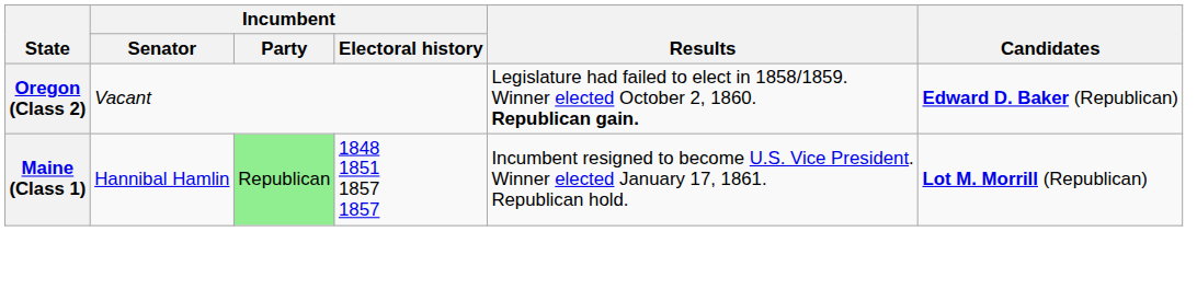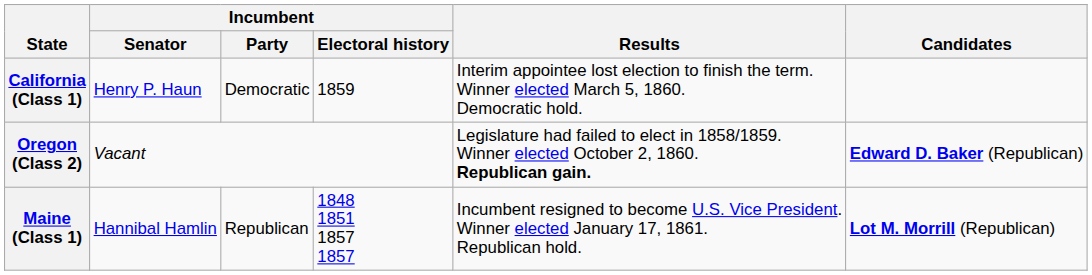+ row: California (Class 1) | Henry P. Haun | Democratic | 1859 | Interim appointee lost election to finish the term. Winner elected March 5, 1860. Democratic hold.
Maine (Class 1) | Incumbent / Party: lightgreen background -> no background
